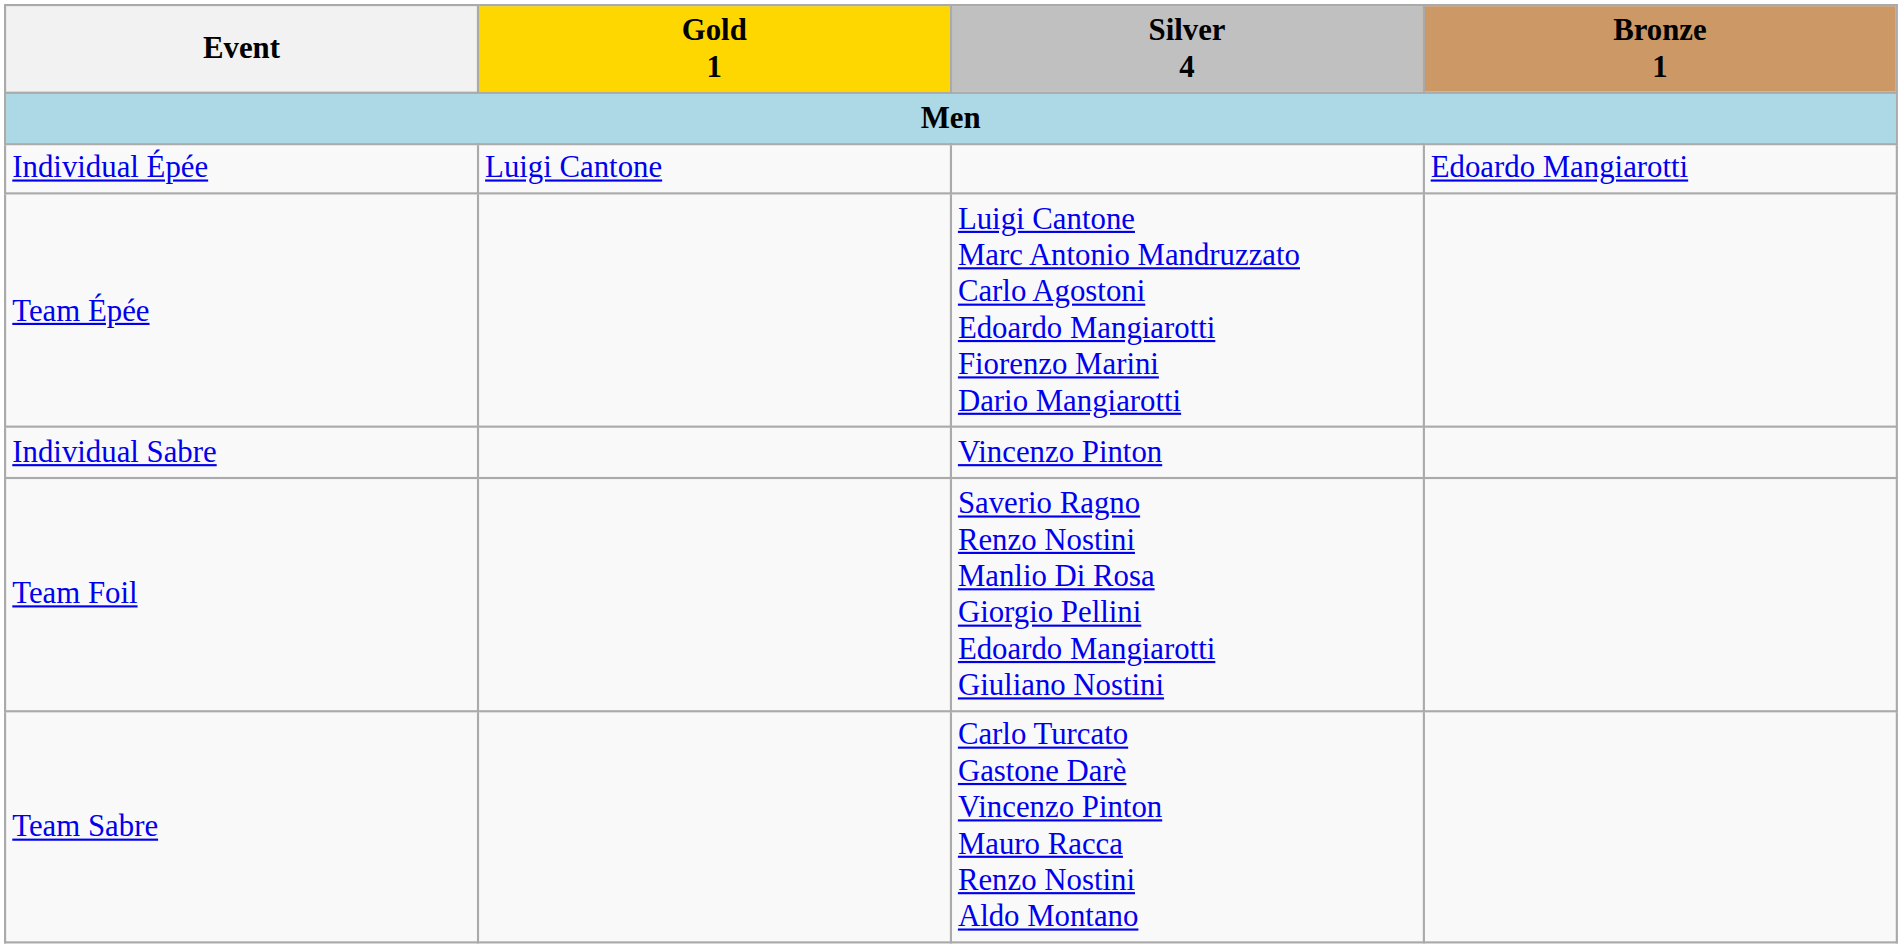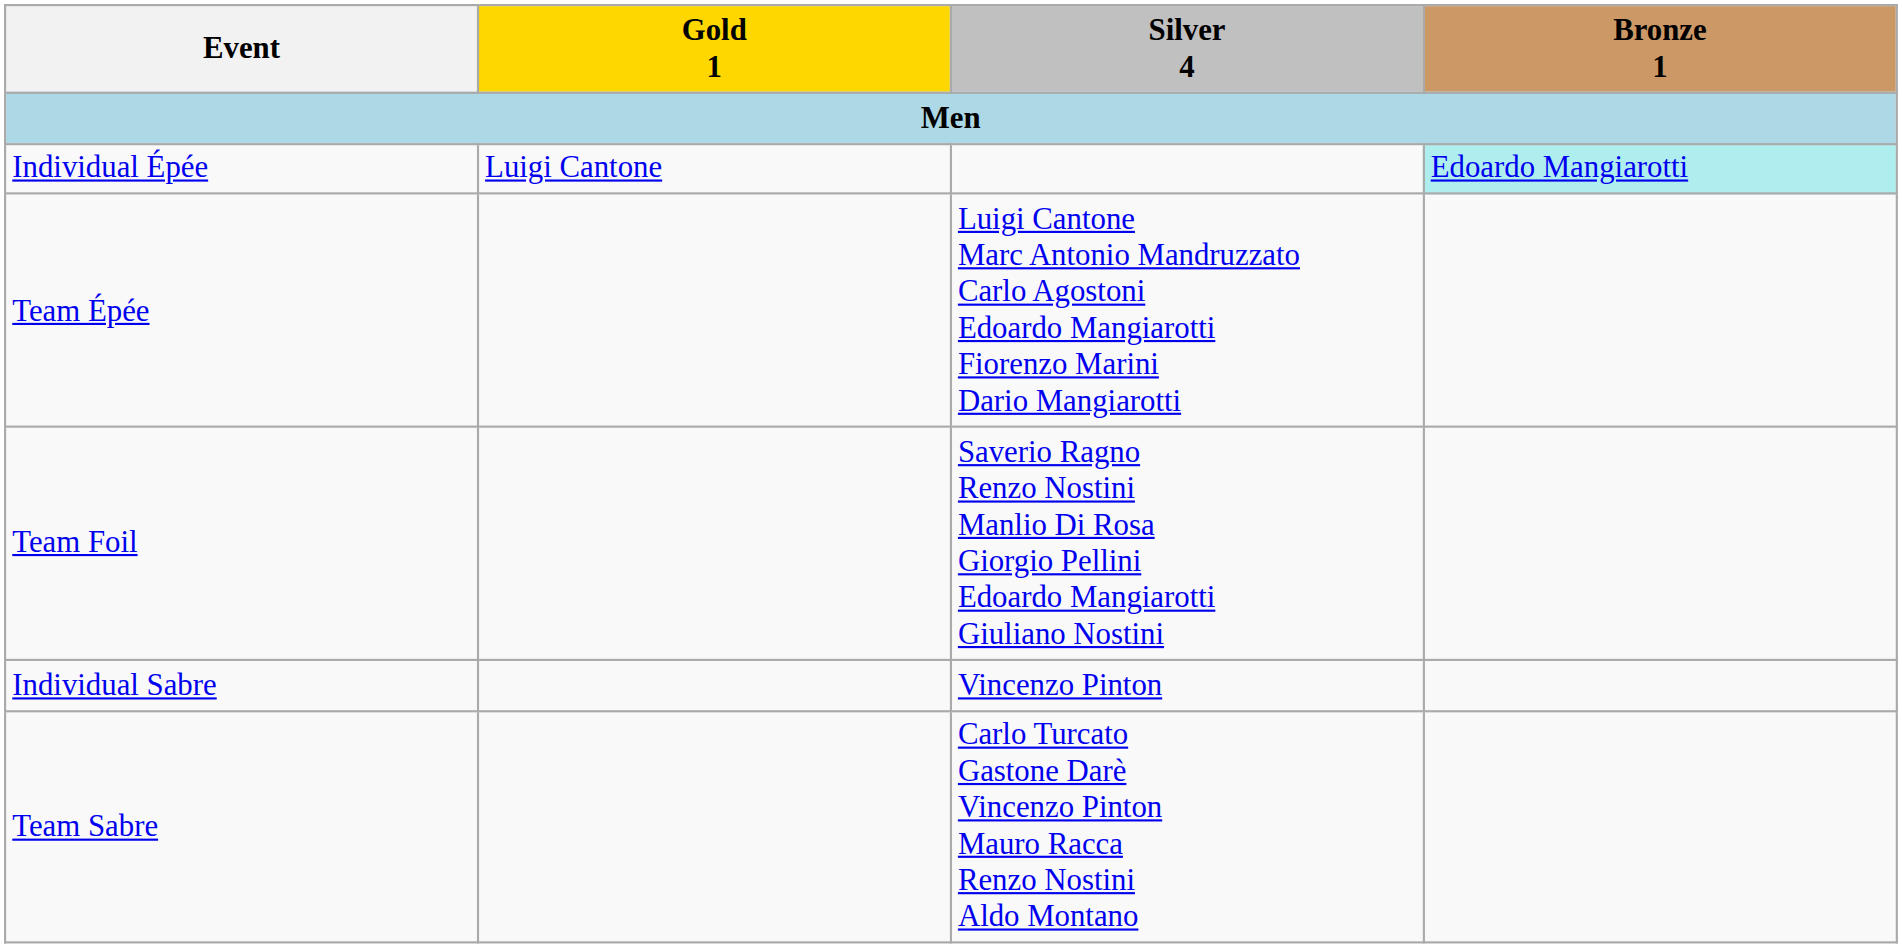Individual Épée | Bronze 1: no background -> paleturquoise background
rows swapped: Team Foil <-> Individual Sabre
